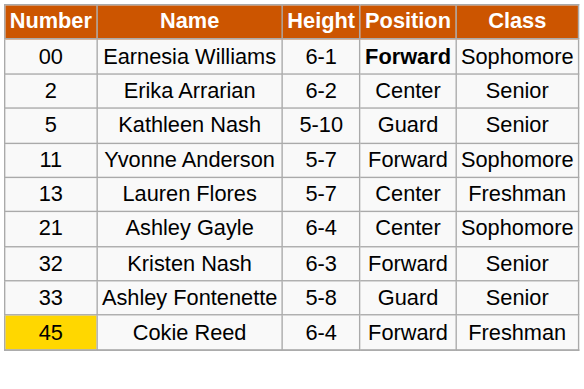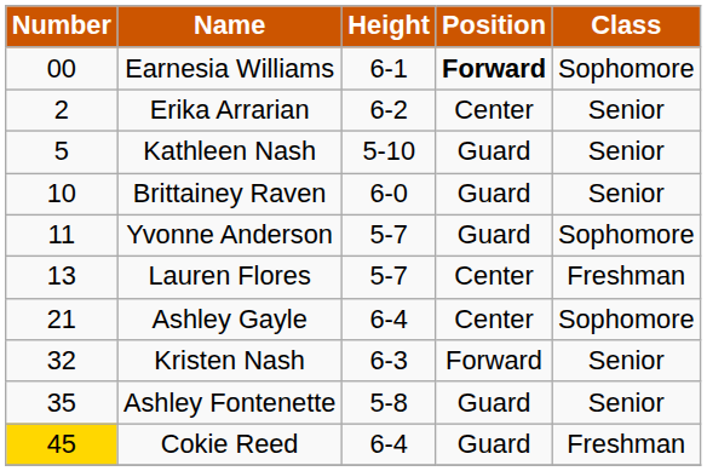+ row: 10 | Brittainey Raven | 6-0 | Guard | Senior
Yvonne Anderson | Position: Forward -> Guard
Ashley Fontenette | Number: 33 -> 35
Cokie Reed | Position: Forward -> Guard
